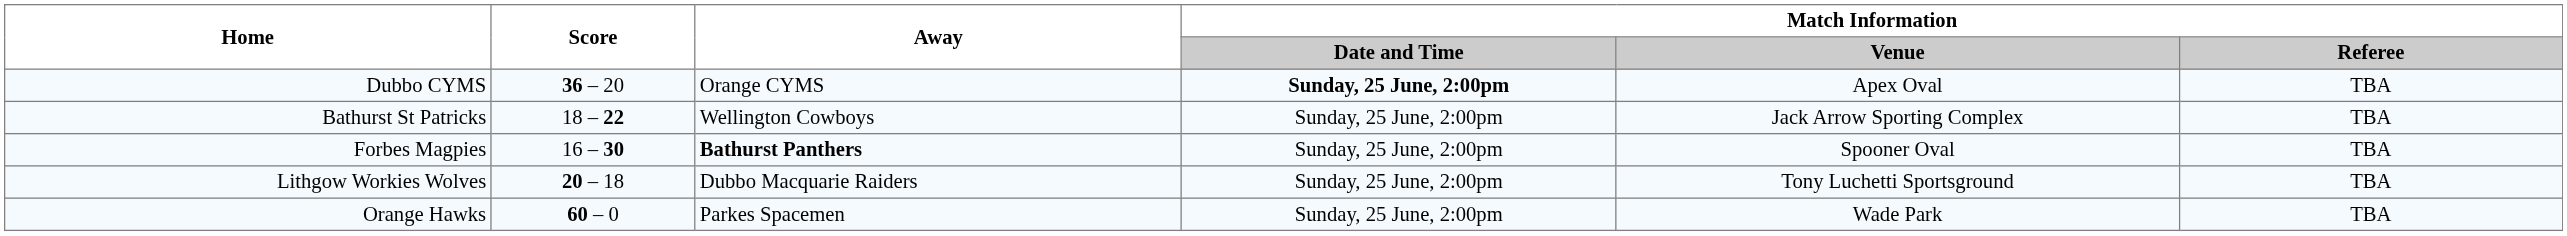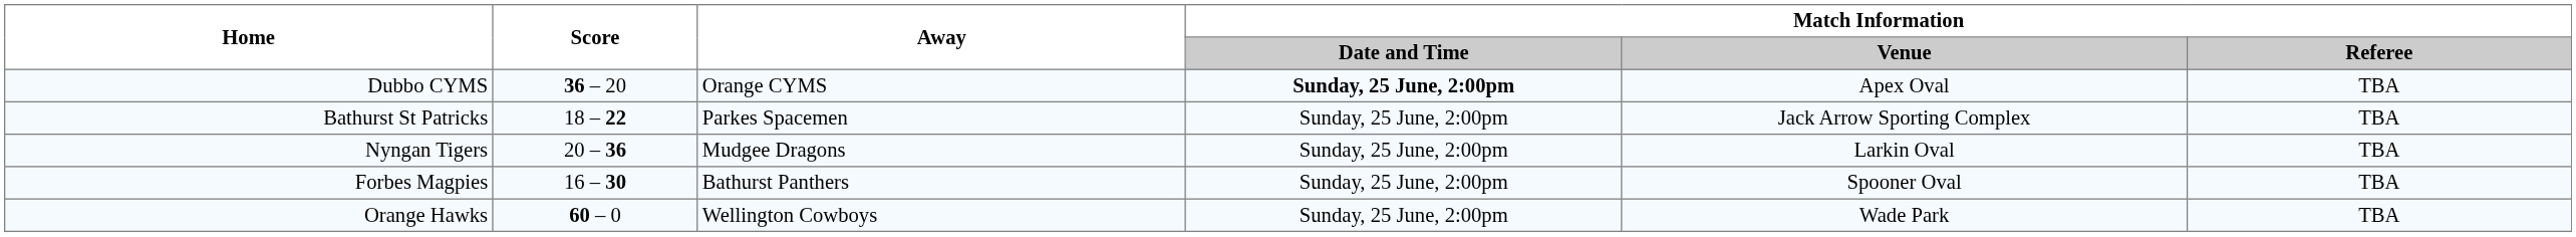Bathurst St Patricks | Away: Wellington Cowboys -> Parkes Spacemen
+ row: Nyngan Tigers | 20 – 36 | Mudgee Dragons | Sunday, 25 June, 2:00pm | Larkin Oval | TBA
Forbes Magpies | Away: bold -> normal
- row: Lithgow Workies Wolves | 20 – 18 | Dubbo Macquarie Raiders | Sunday, 25 June, 2:00pm | Tony Luchetti Sportsground | TBA
Orange Hawks | Away: Parkes Spacemen -> Wellington Cowboys
